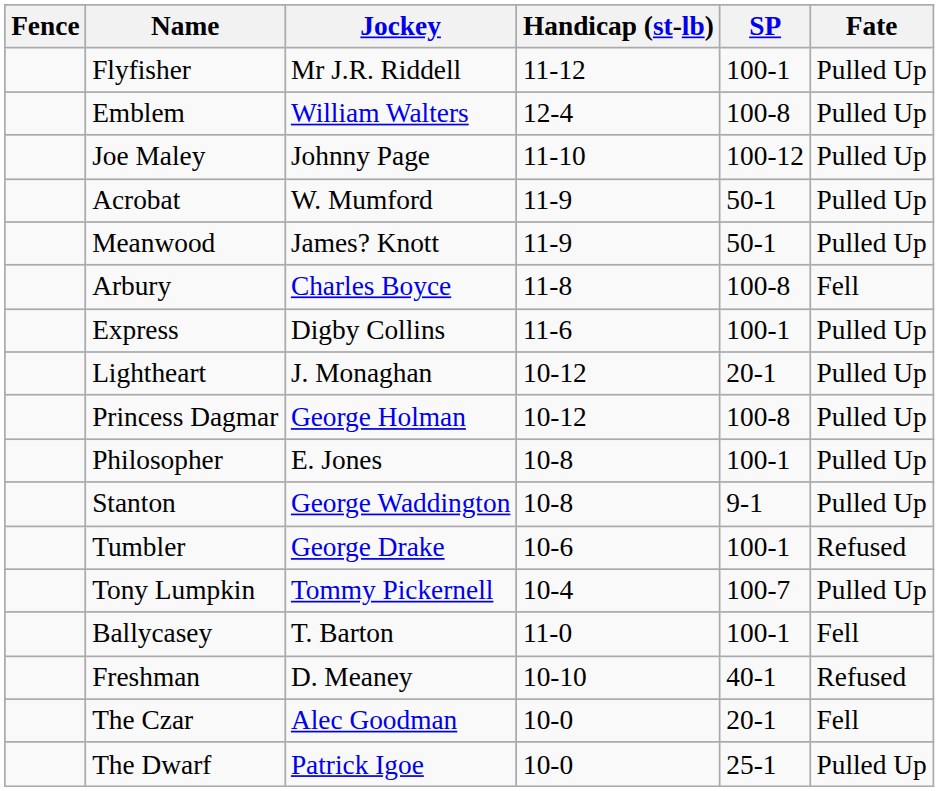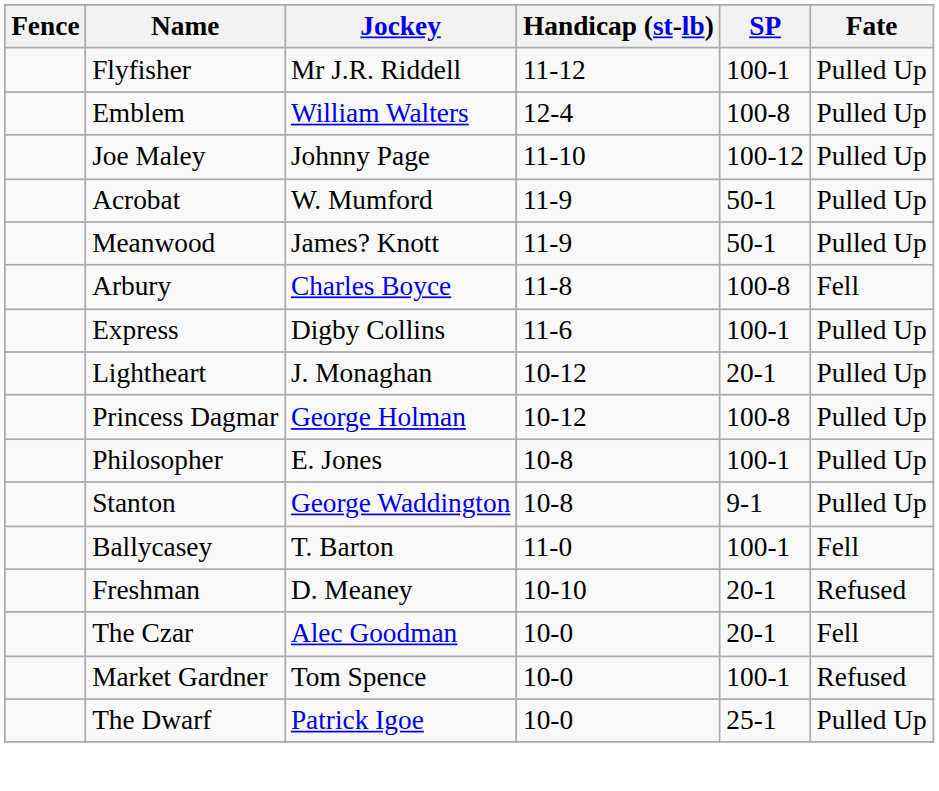- row: Tumbler | George Drake | 10-6 | 100-1 | Refused
- row: Tony Lumpkin | Tommy Pickernell | 10-4 | 100-7 | Pulled Up
Freshman | SP: 40-1 -> 20-1
+ row: Market Gardner | Tom Spence | 10-0 | 100-1 | Refused
